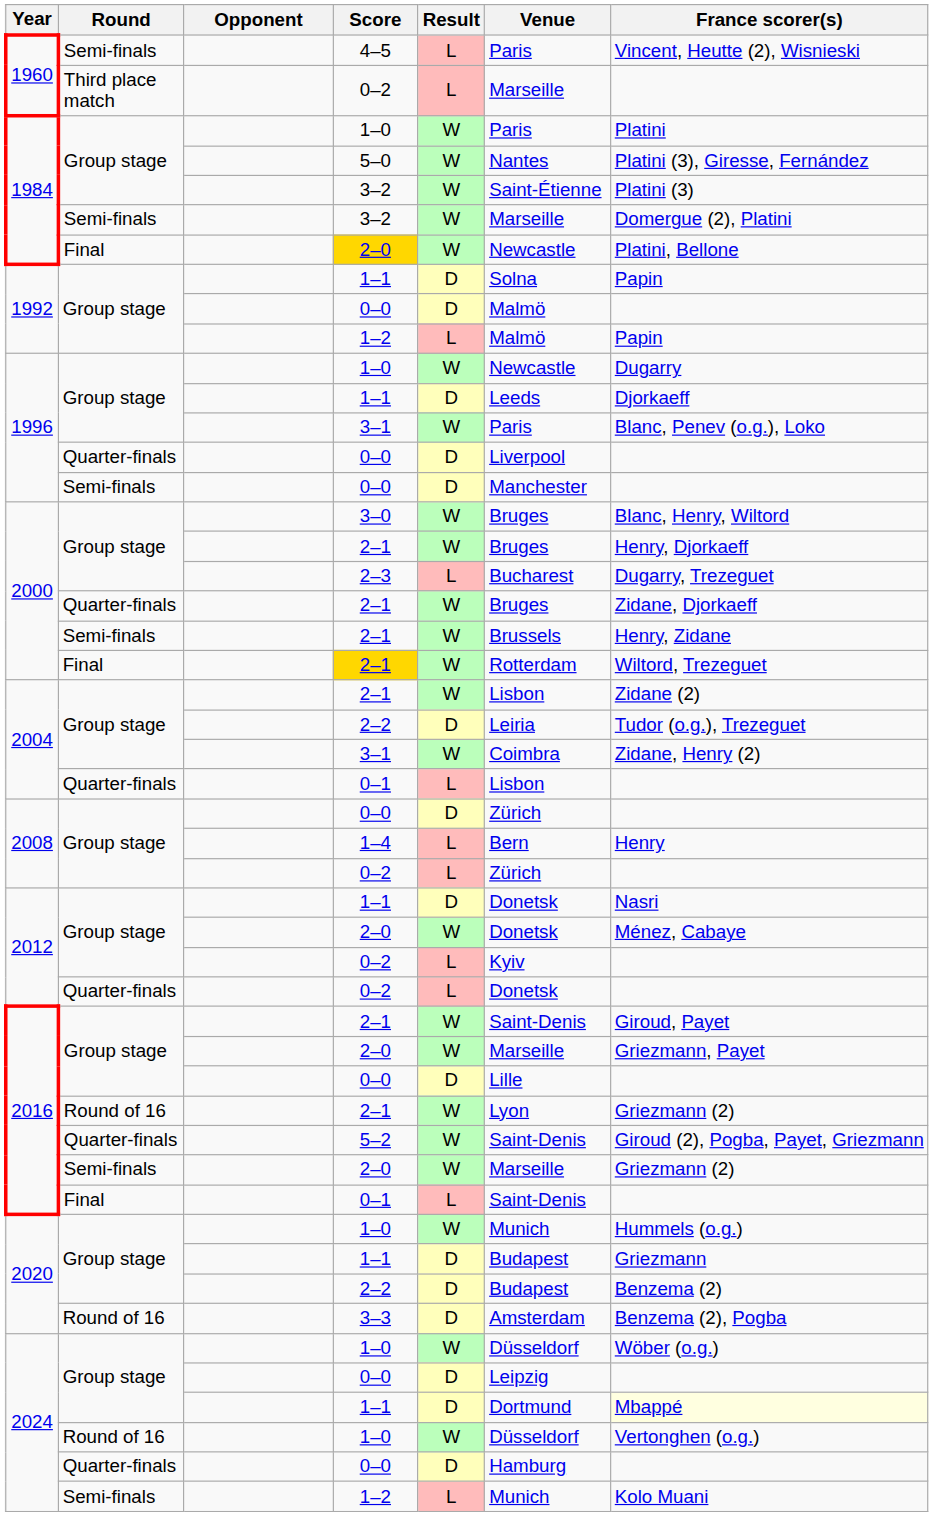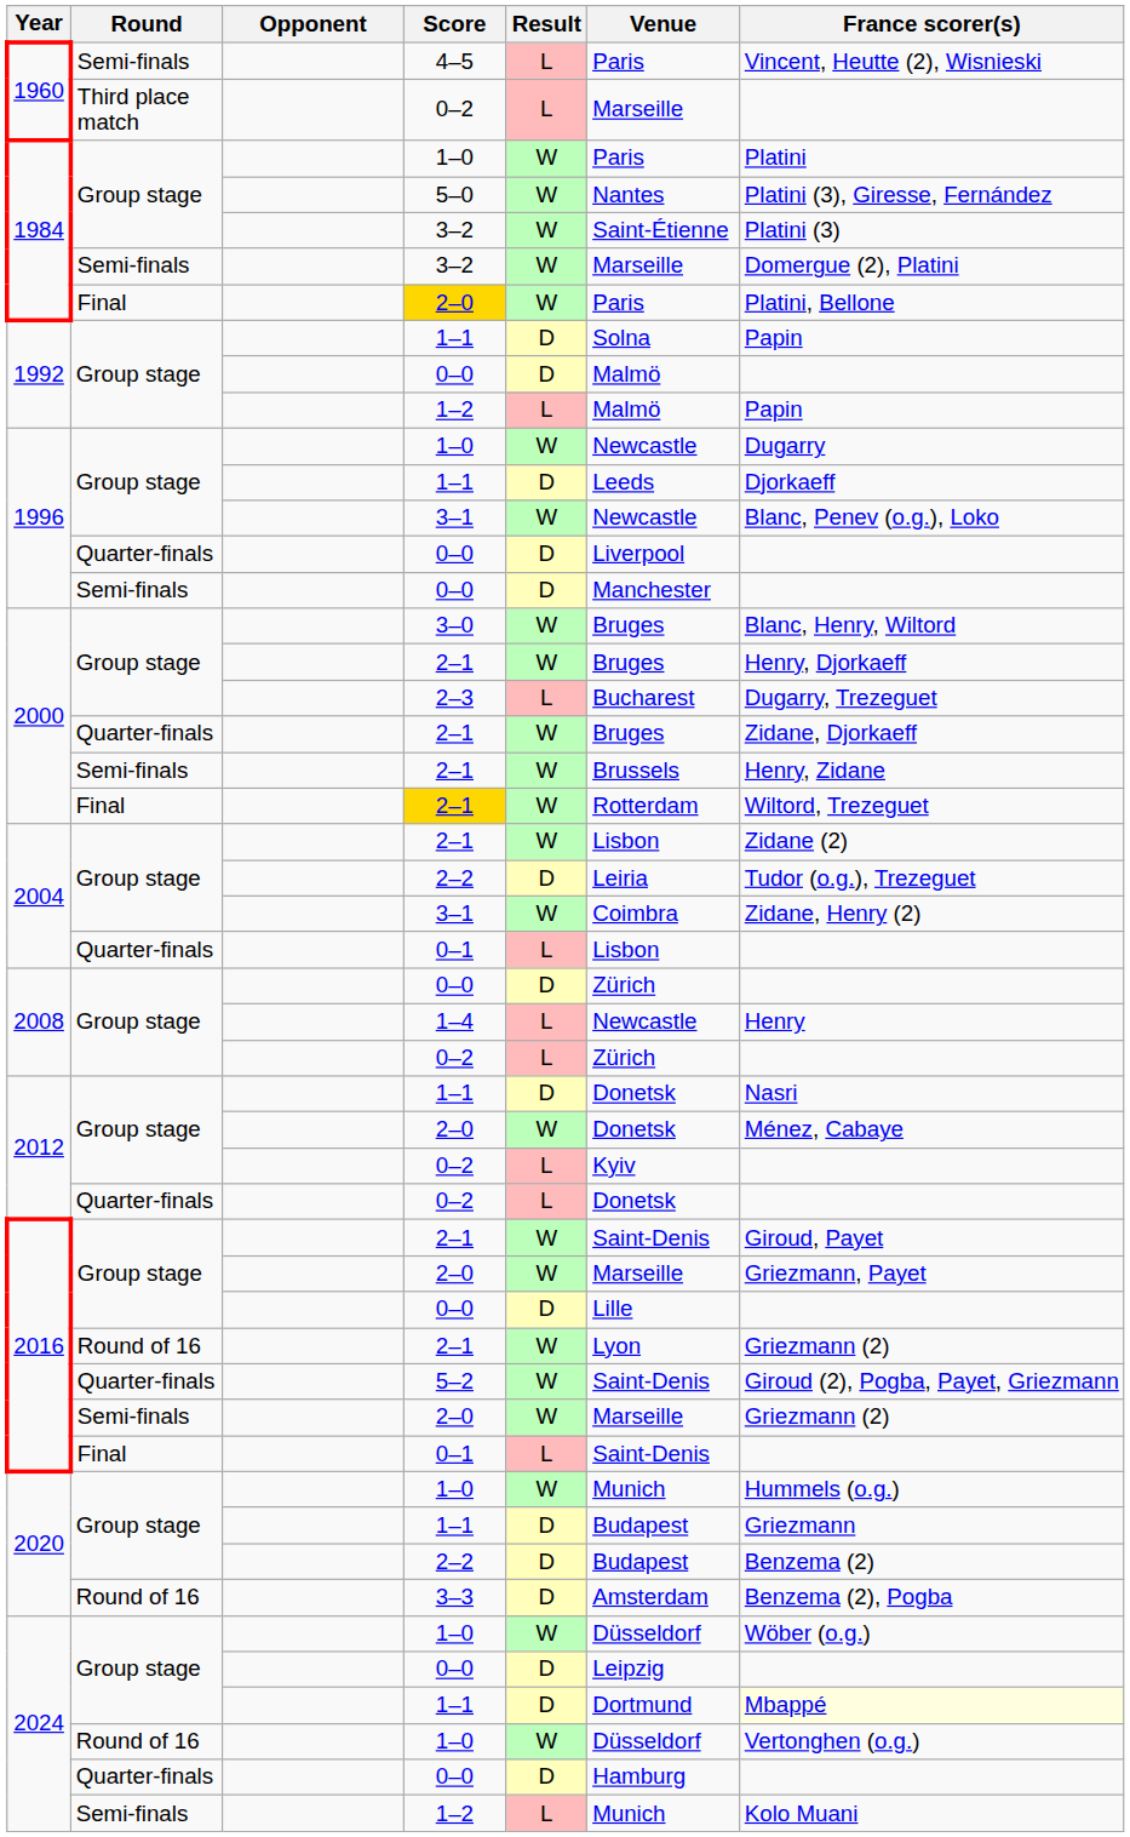1984 / 2–0 | Venue: Newcastle -> Paris
1996 / 3–1 | Venue: Paris -> Newcastle
1–4 | Venue: Bern -> Newcastle
